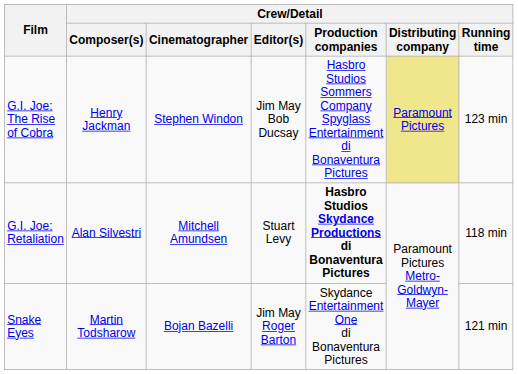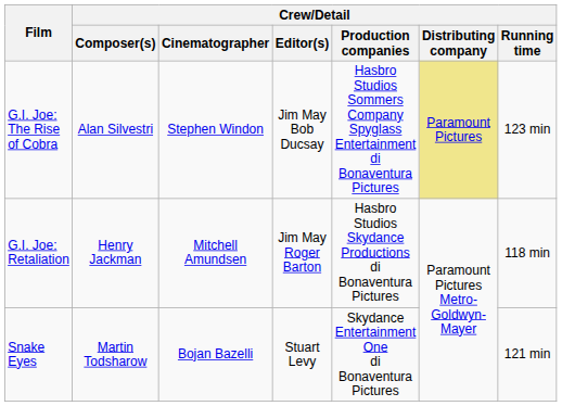G.I. Joe: The Rise of Cobra | Crew/Detail / Composer(s): Henry Jackman -> Alan Silvestri
G.I. Joe: Retaliation | Crew/Detail / Composer(s): Alan Silvestri -> Henry Jackman
G.I. Joe: Retaliation | Crew/Detail / Editor(s): Stuart Levy -> Jim May Roger Barton
G.I. Joe: Retaliation | Crew/Detail / Production companies: bold -> normal
Snake Eyes | Crew/Detail / Editor(s): Jim May Roger Barton -> Stuart Levy
